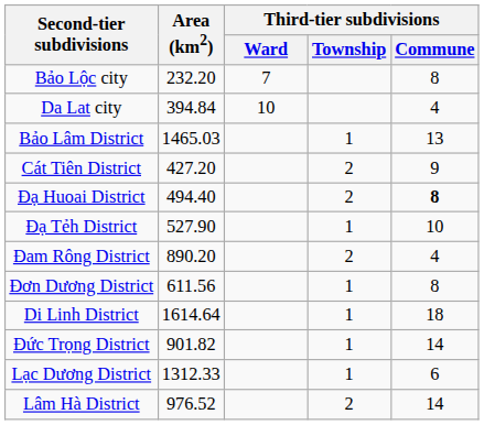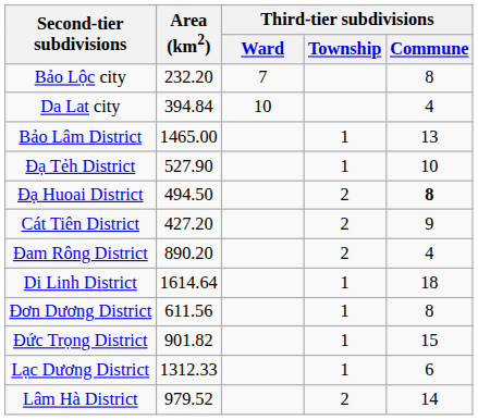Bảo Lâm District | Area (km2): 1465.03 -> 1465.00
rows swapped: Cát Tiên District <-> Đạ Tẻh District
Đạ Huoai District | Area (km2): 494.40 -> 494.50
rows swapped: Di Linh District <-> Đơn Dương District
Đức Trọng District | Third-tier subdivisions / Commune: 14 -> 15
Lâm Hà District | Area (km2): 976.52 -> 979.52
